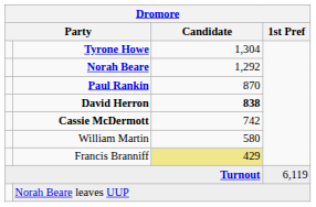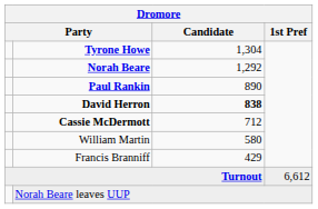Paul Rankin | Candidate: 870 -> 890
Cassie McDermott | Candidate: 742 -> 712
Francis Branniff | Candidate: khaki background -> no background
Turnout | 1st Pref: 6,119 -> 6,612
